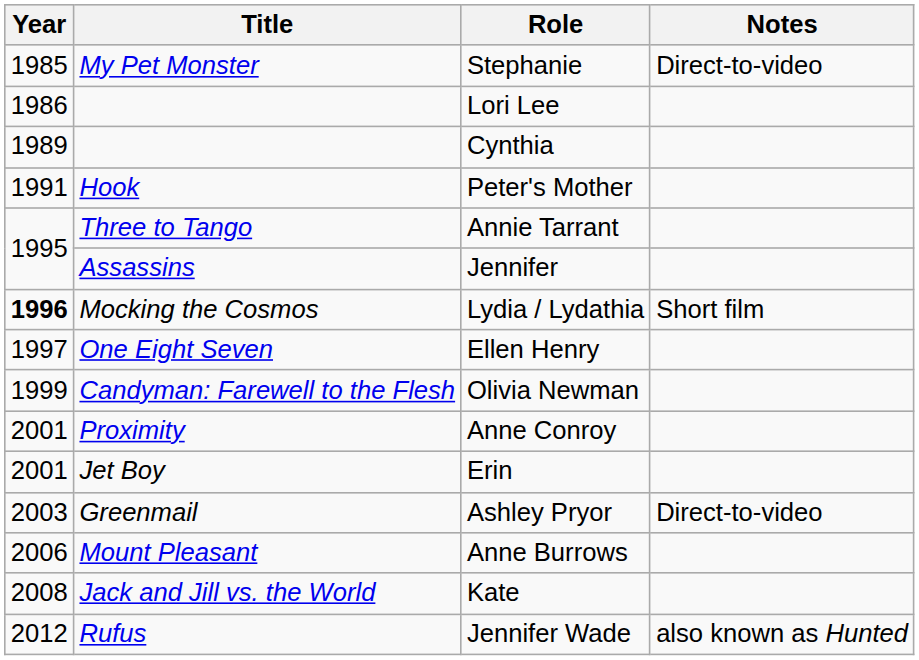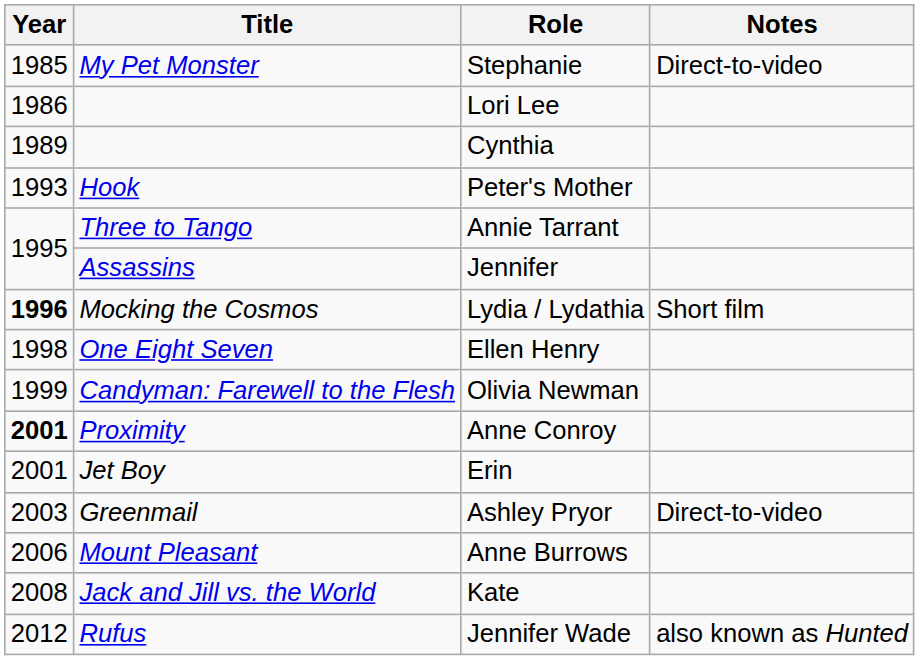Peter's Mother | Year: 1991 -> 1993
Ellen Henry | Year: 1997 -> 1998
Anne Conroy | Year: normal -> bold
